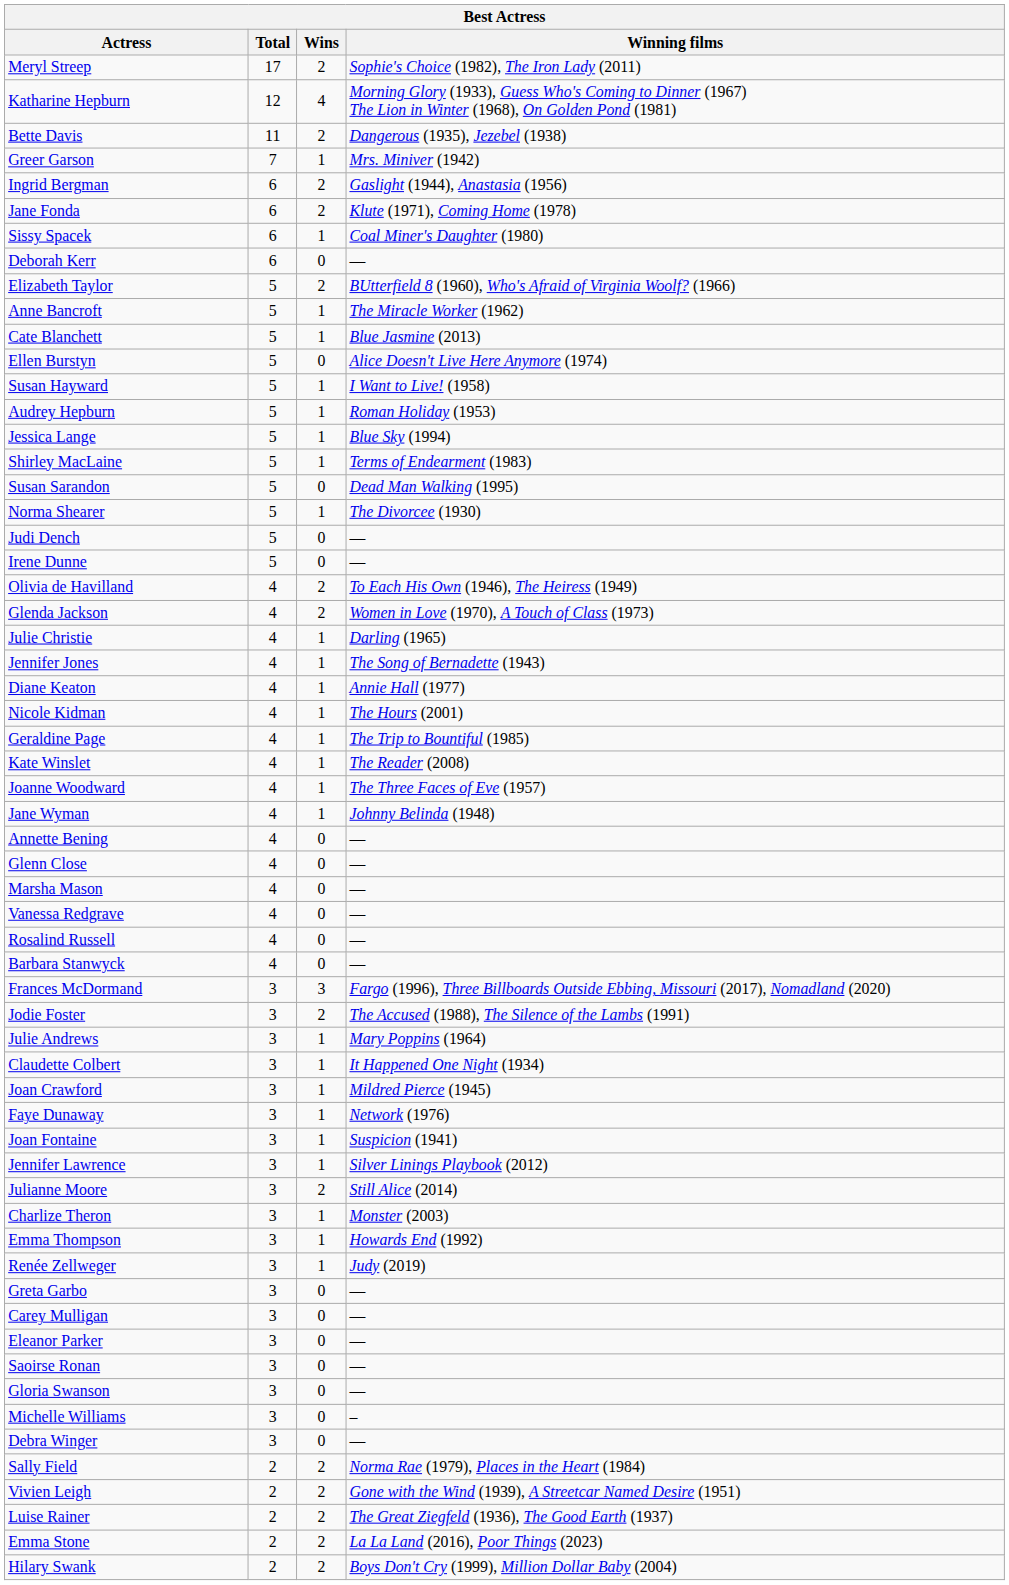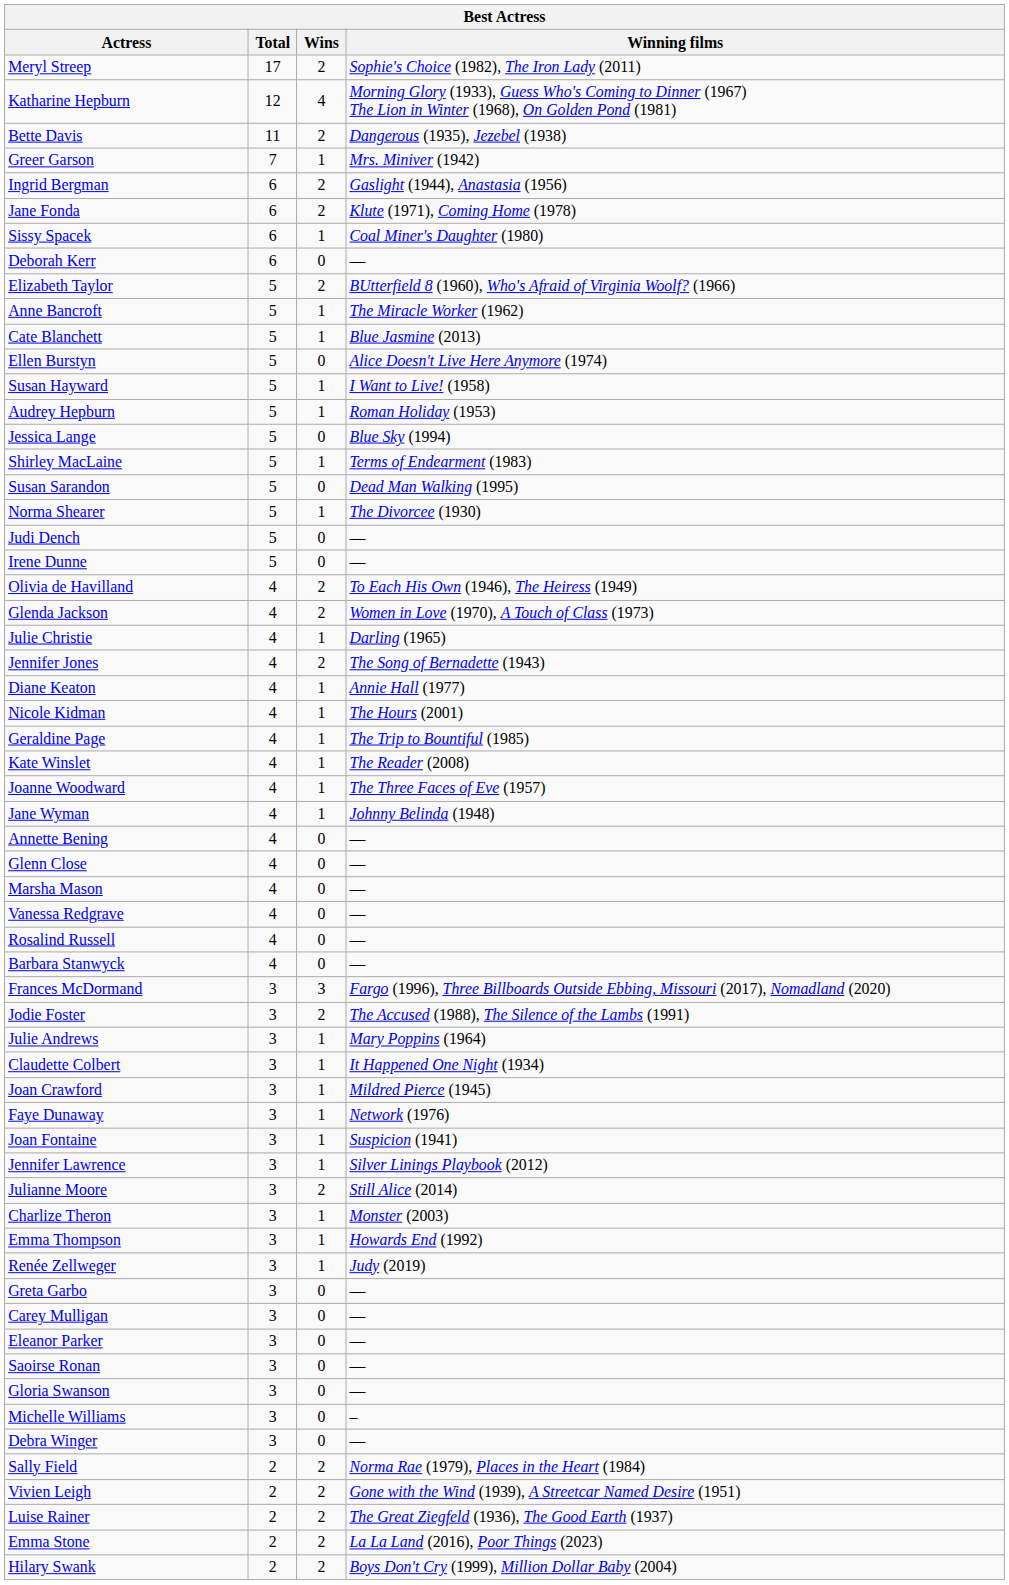Jessica Lange | Wins: 1 -> 0
Jennifer Jones | Wins: 1 -> 2
